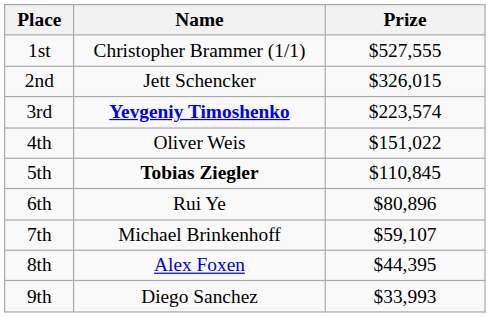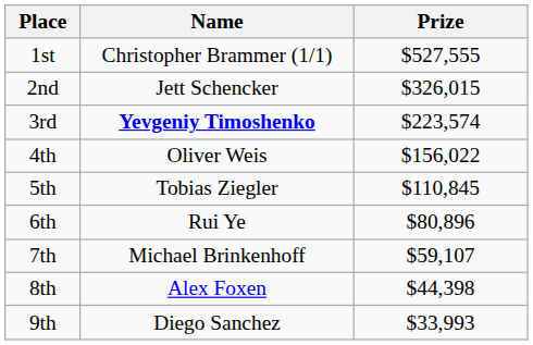4th | Prize: $151,022 -> $156,022
5th | Name: bold -> normal
8th | Prize: $44,395 -> $44,398
